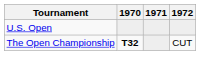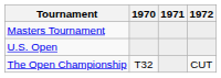+ row: Masters Tournament
The Open Championship | 1970: bold -> normal
